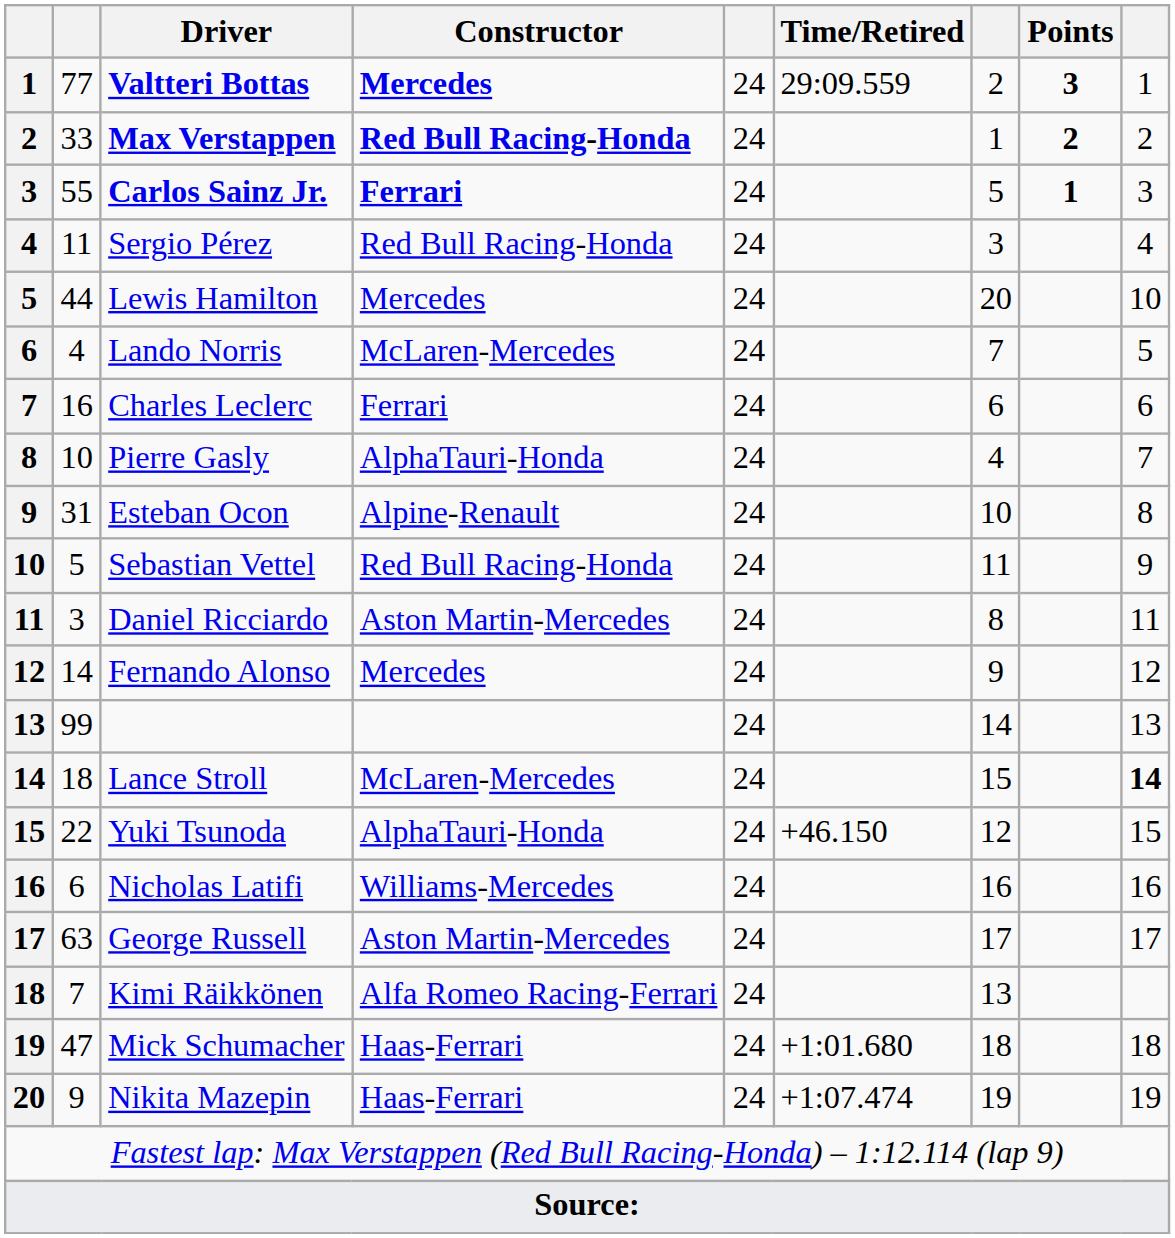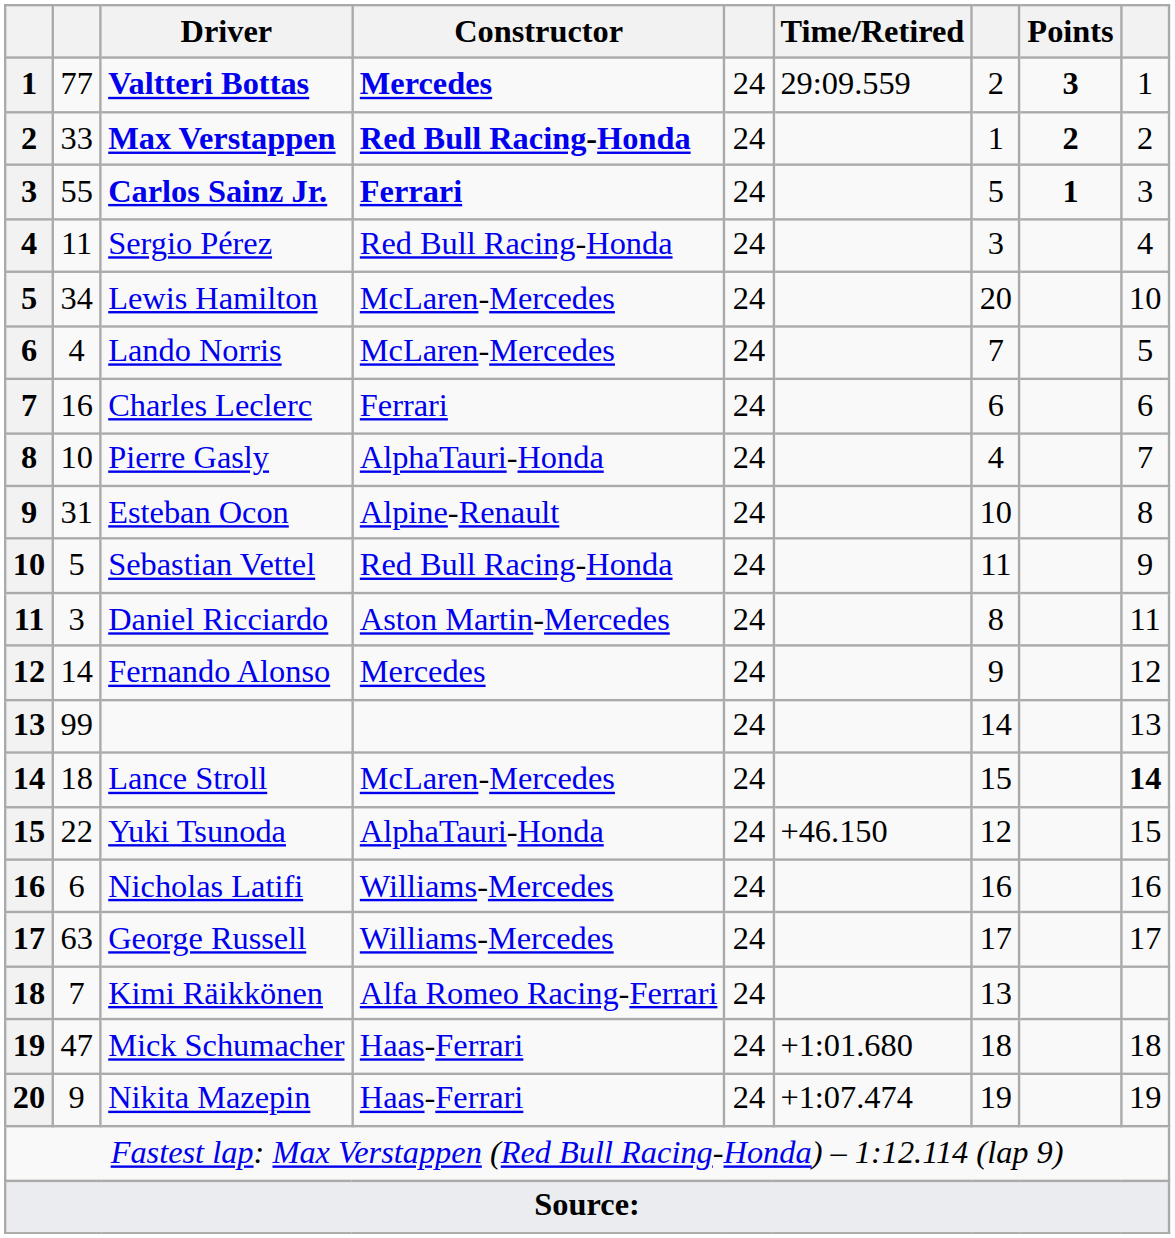Lewis Hamilton | column 2: 44 -> 34
Lewis Hamilton | Constructor: Mercedes -> McLaren-Mercedes
George Russell | Constructor: Aston Martin-Mercedes -> Williams-Mercedes
